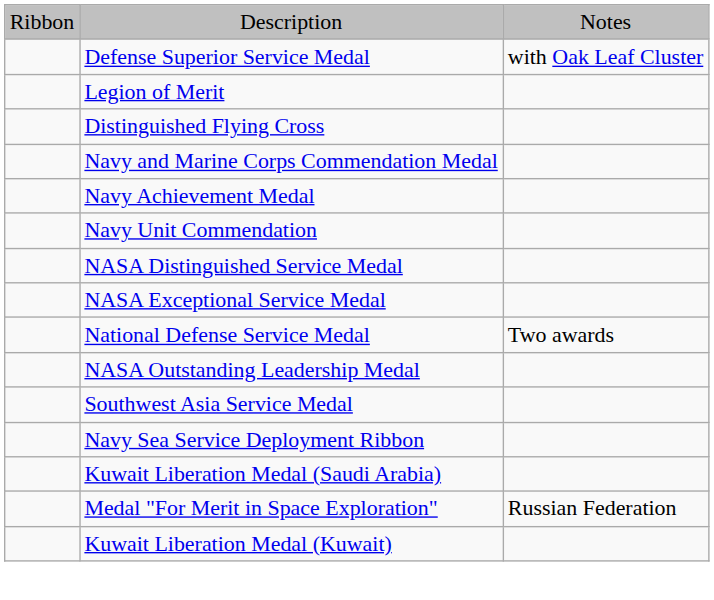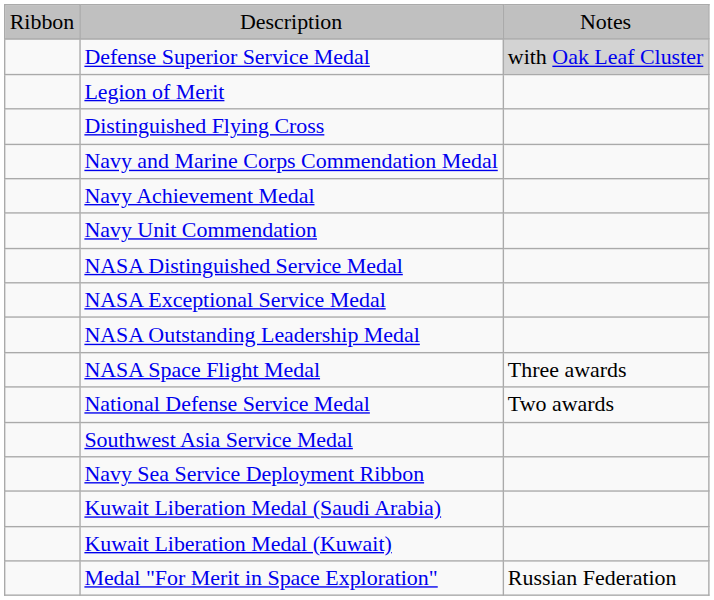Defense Superior Service Medal | column 3: no background -> lightgrey background
rows swapped: NASA Outstanding Leadership Medal <-> National Defense Service Medal
+ row: NASA Space Flight Medal | Three awards
rows swapped: Kuwait Liberation Medal (Kuwait) <-> Medal "For Merit in Space Exploration"
